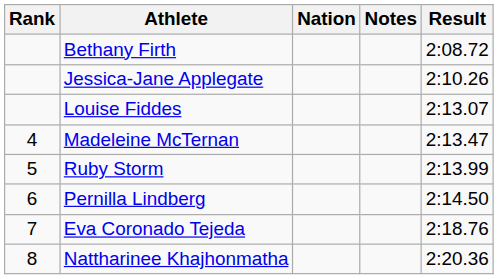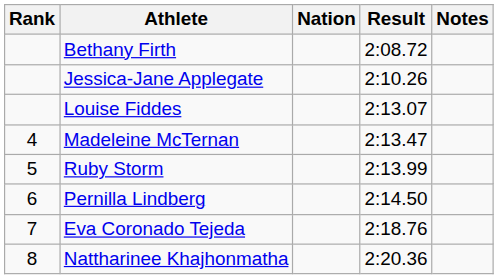columns swapped: Result <-> Notes
